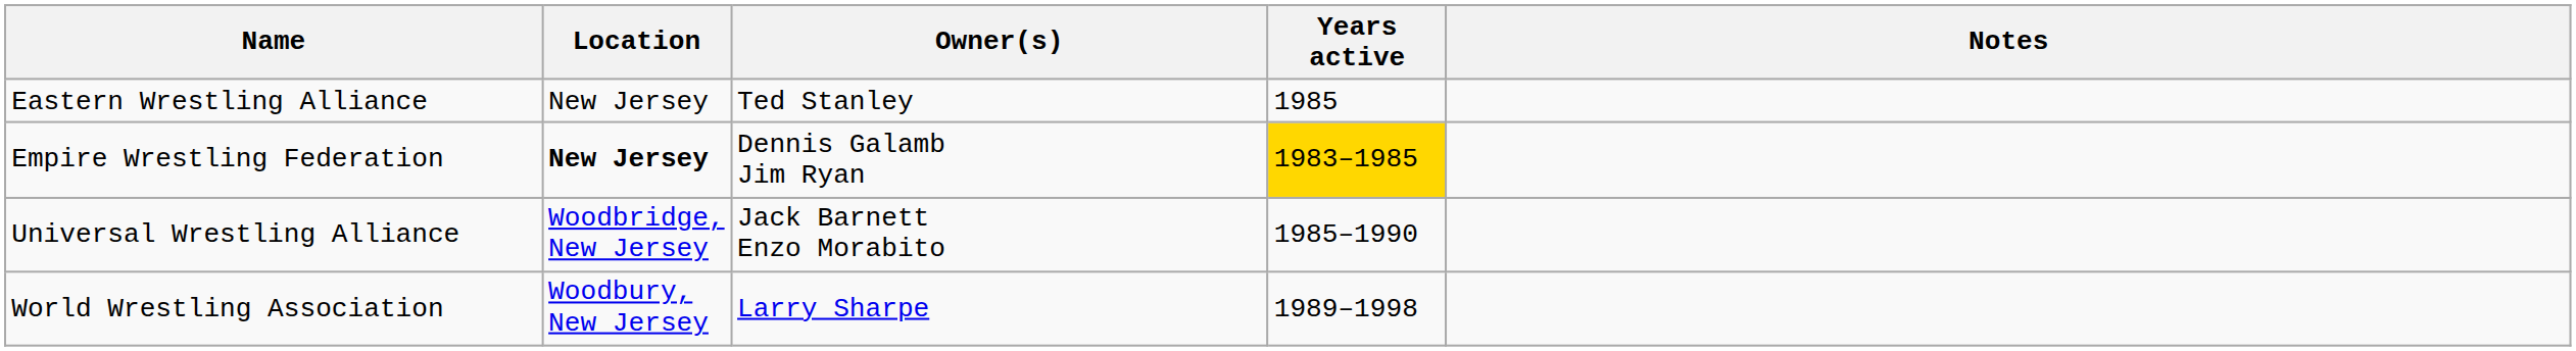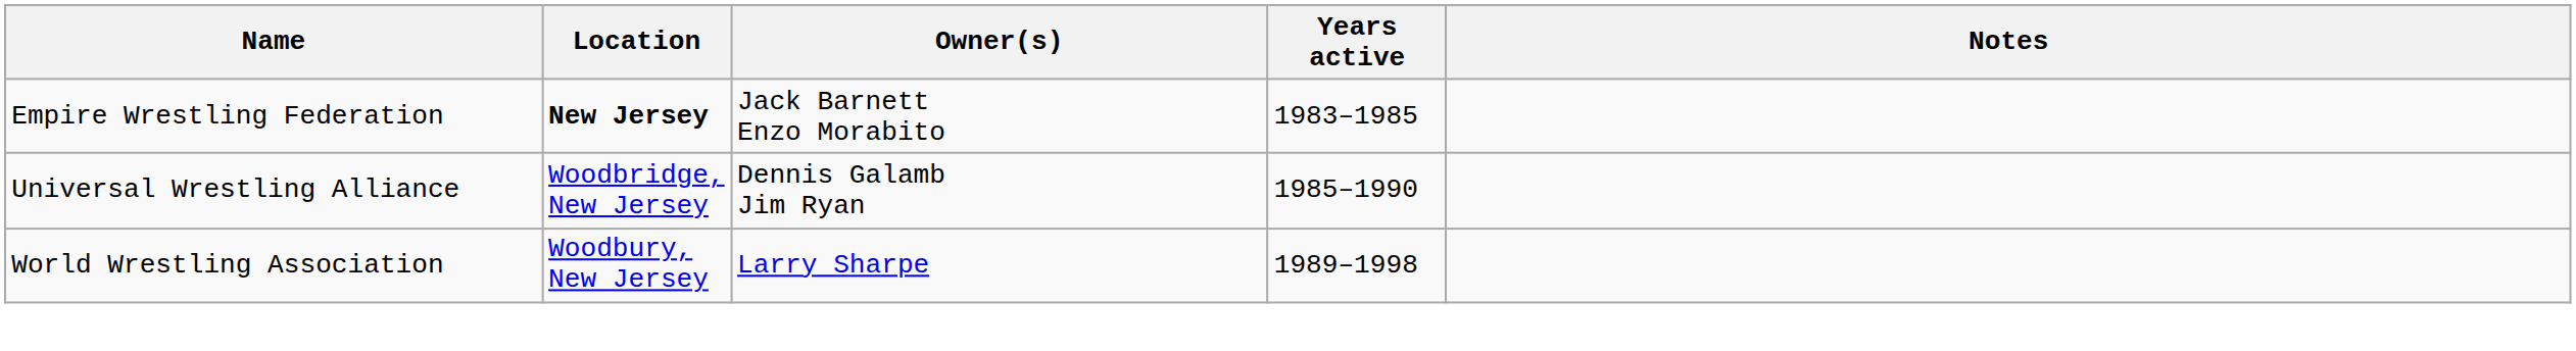- row: Eastern Wrestling Alliance | New Jersey | Ted Stanley | 1985
Empire Wrestling Federation | Owner(s): Dennis Galamb Jim Ryan -> Jack Barnett Enzo Morabito
Empire Wrestling Federation | Years active: gold background -> no background
Universal Wrestling Alliance | Owner(s): Jack Barnett Enzo Morabito -> Dennis Galamb Jim Ryan
